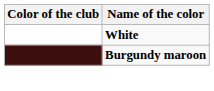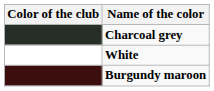+ row: Charcoal grey
